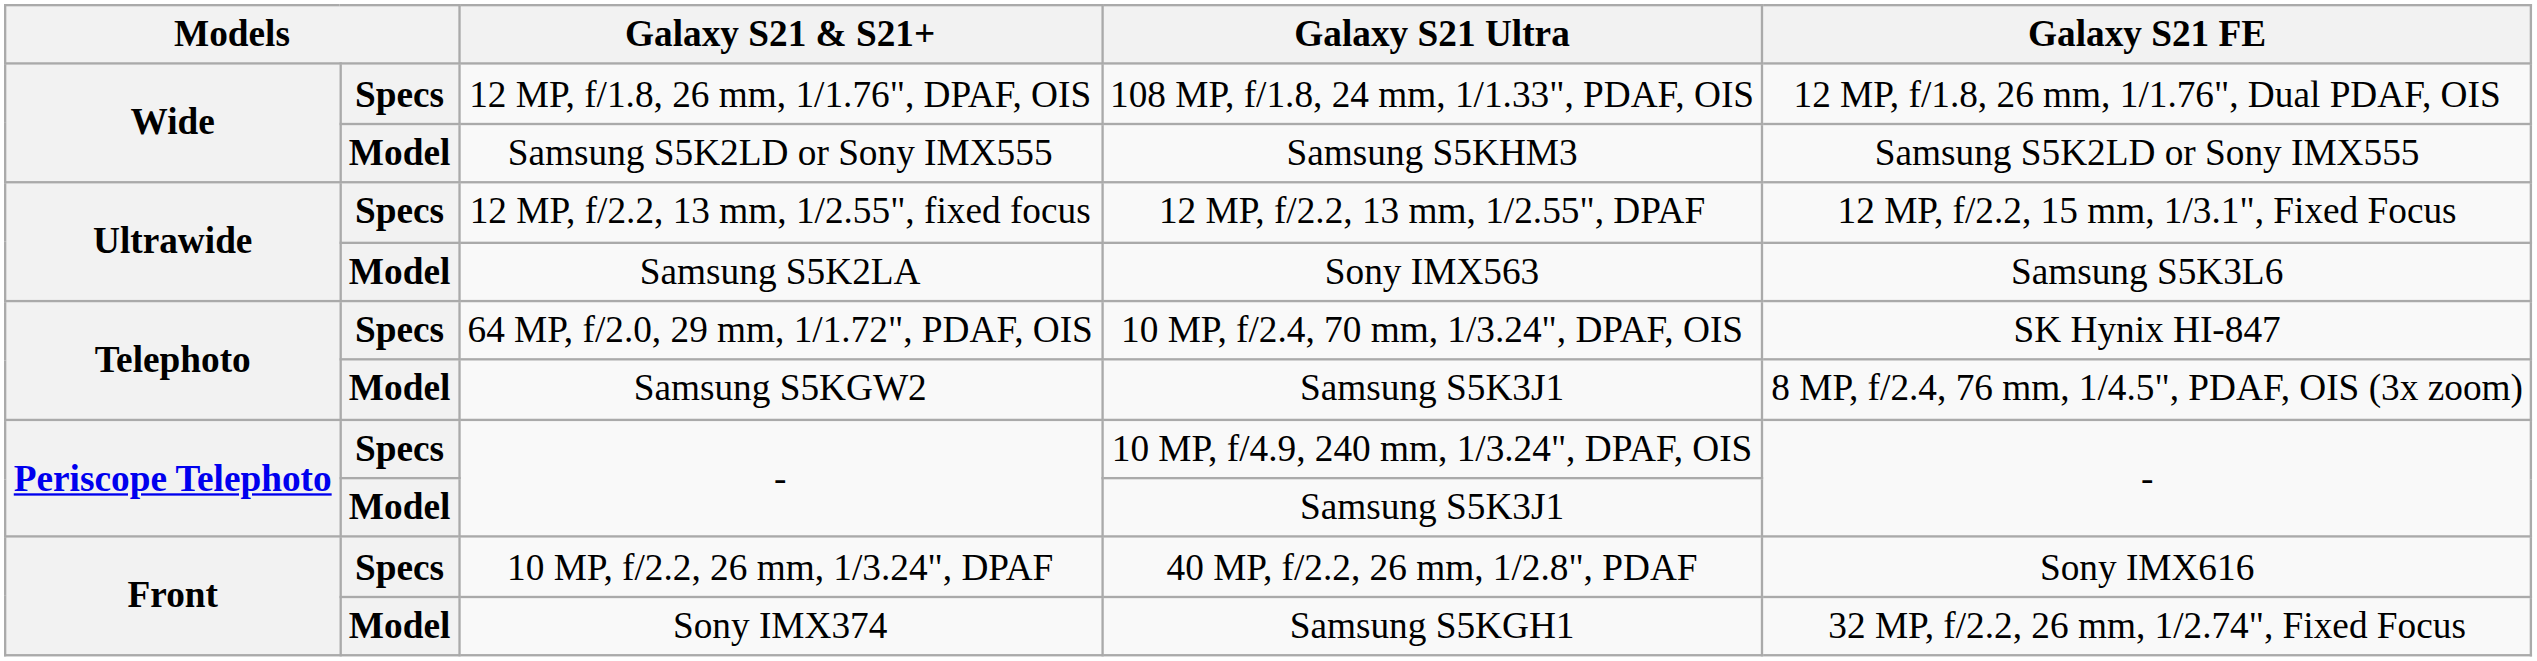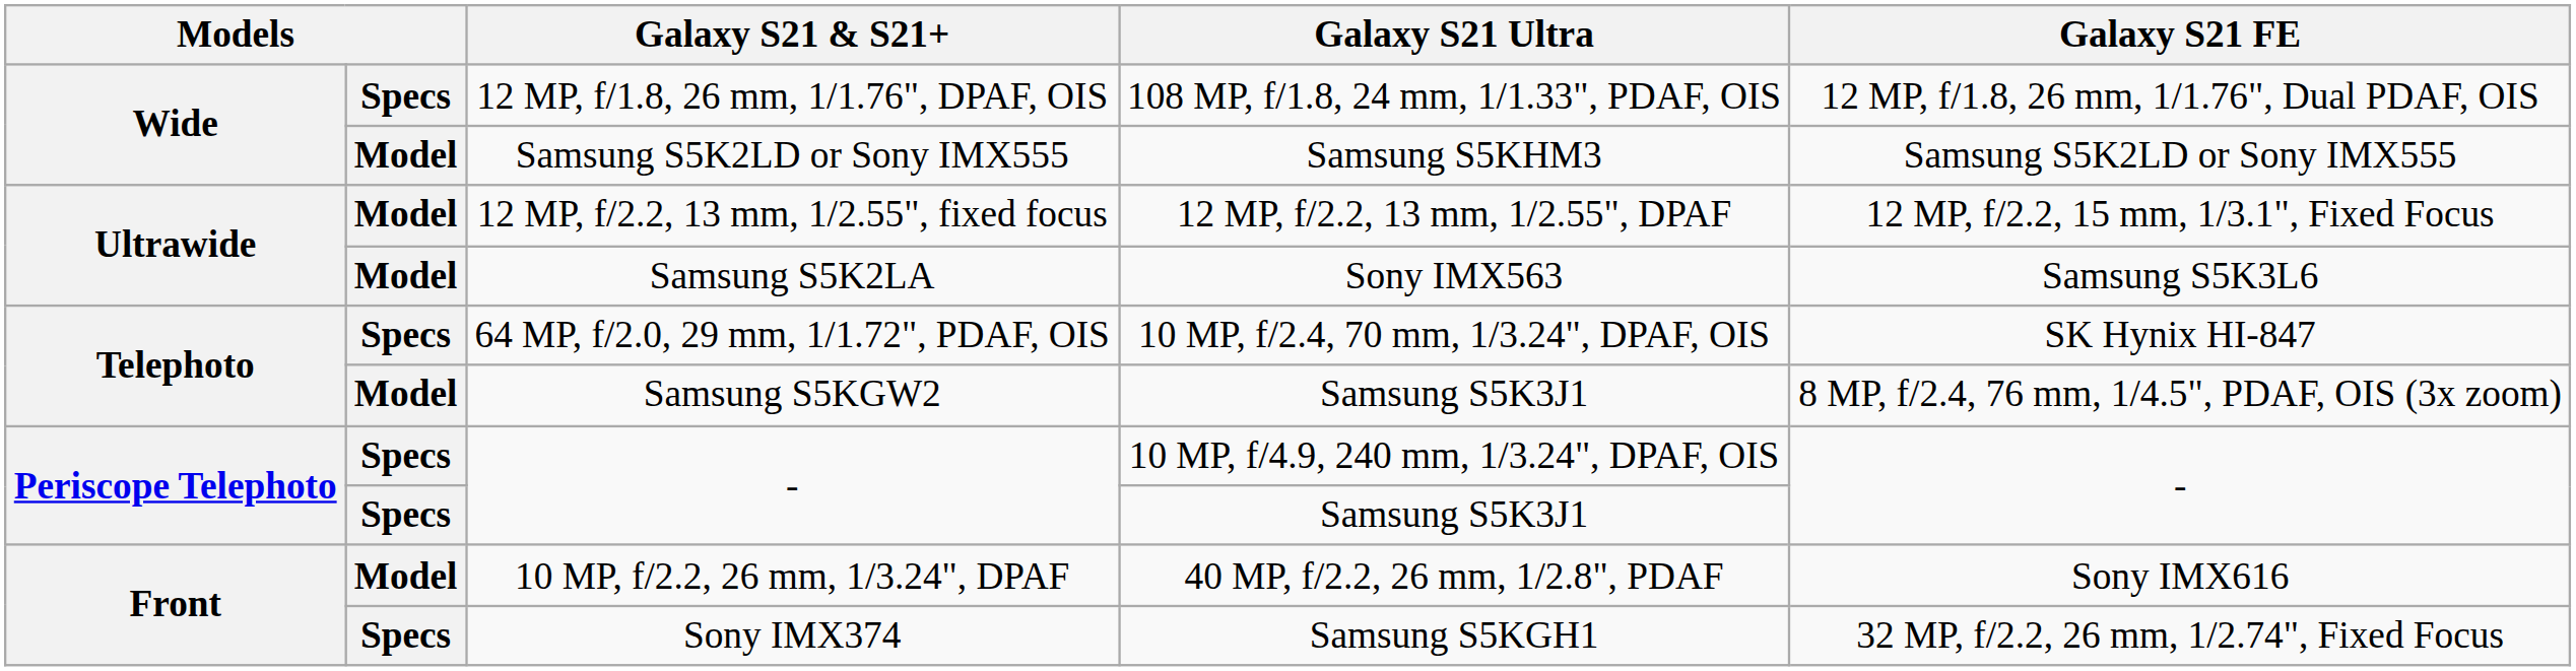12 MP, f/2.2, 13 mm, 1/2.55", fixed focus | column 2: Specs -> Model
- / Samsung S5K3J1 | column 2: Model -> Specs
10 MP, f/2.2, 26 mm, 1/3.24", DPAF | column 2: Specs -> Model
Sony IMX374 | column 2: Model -> Specs
